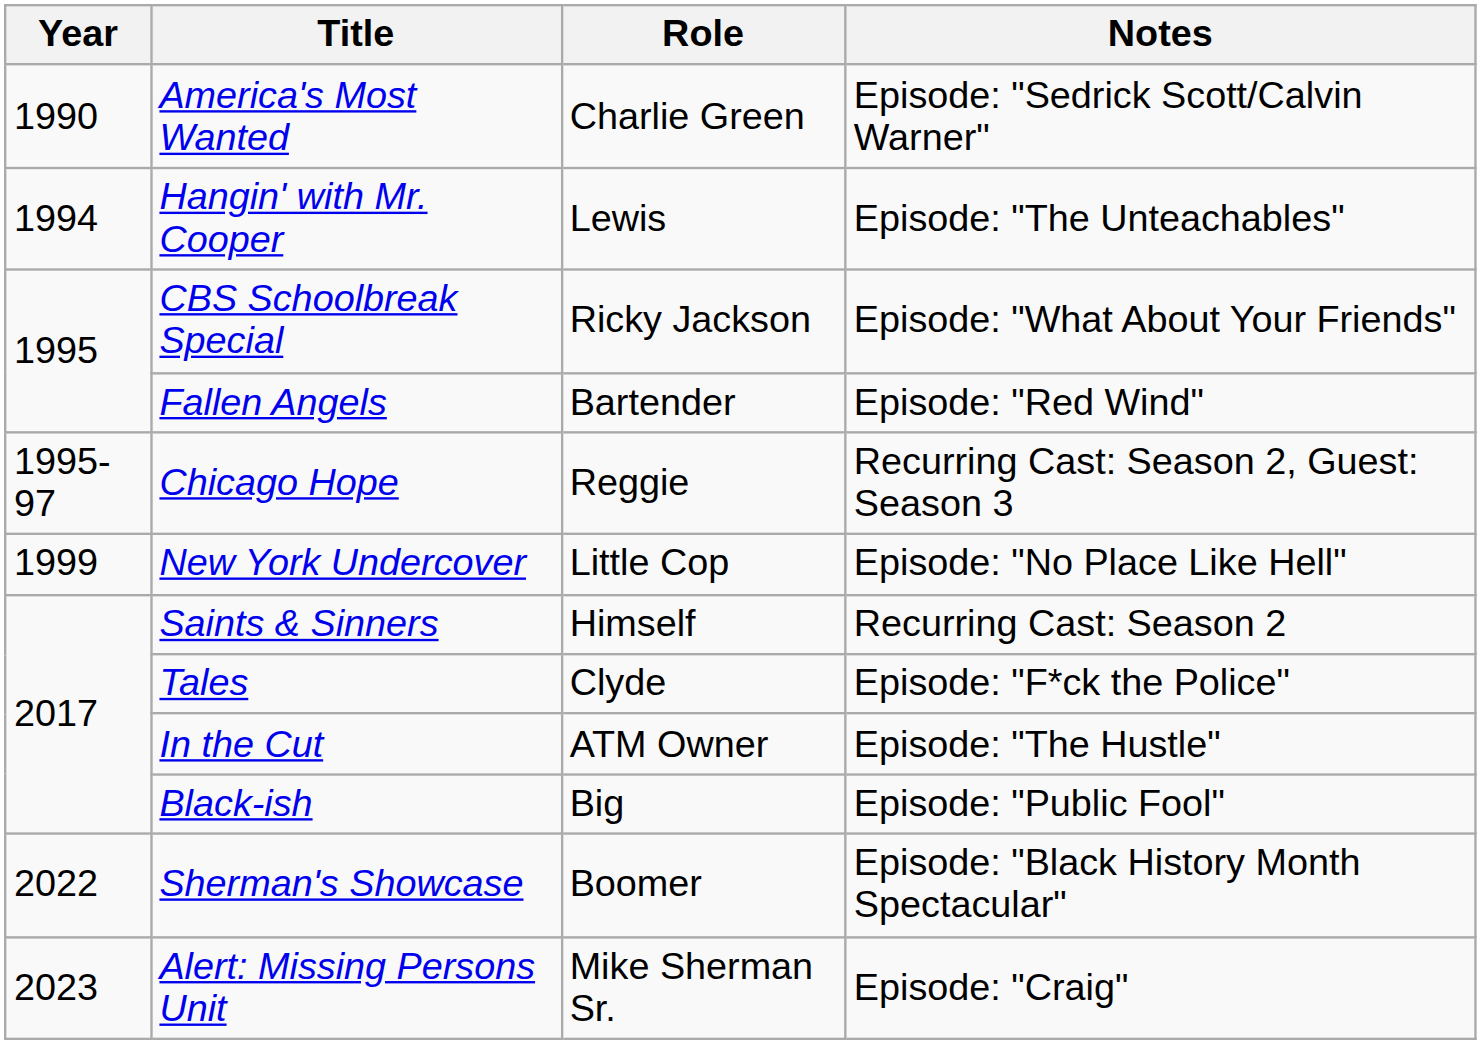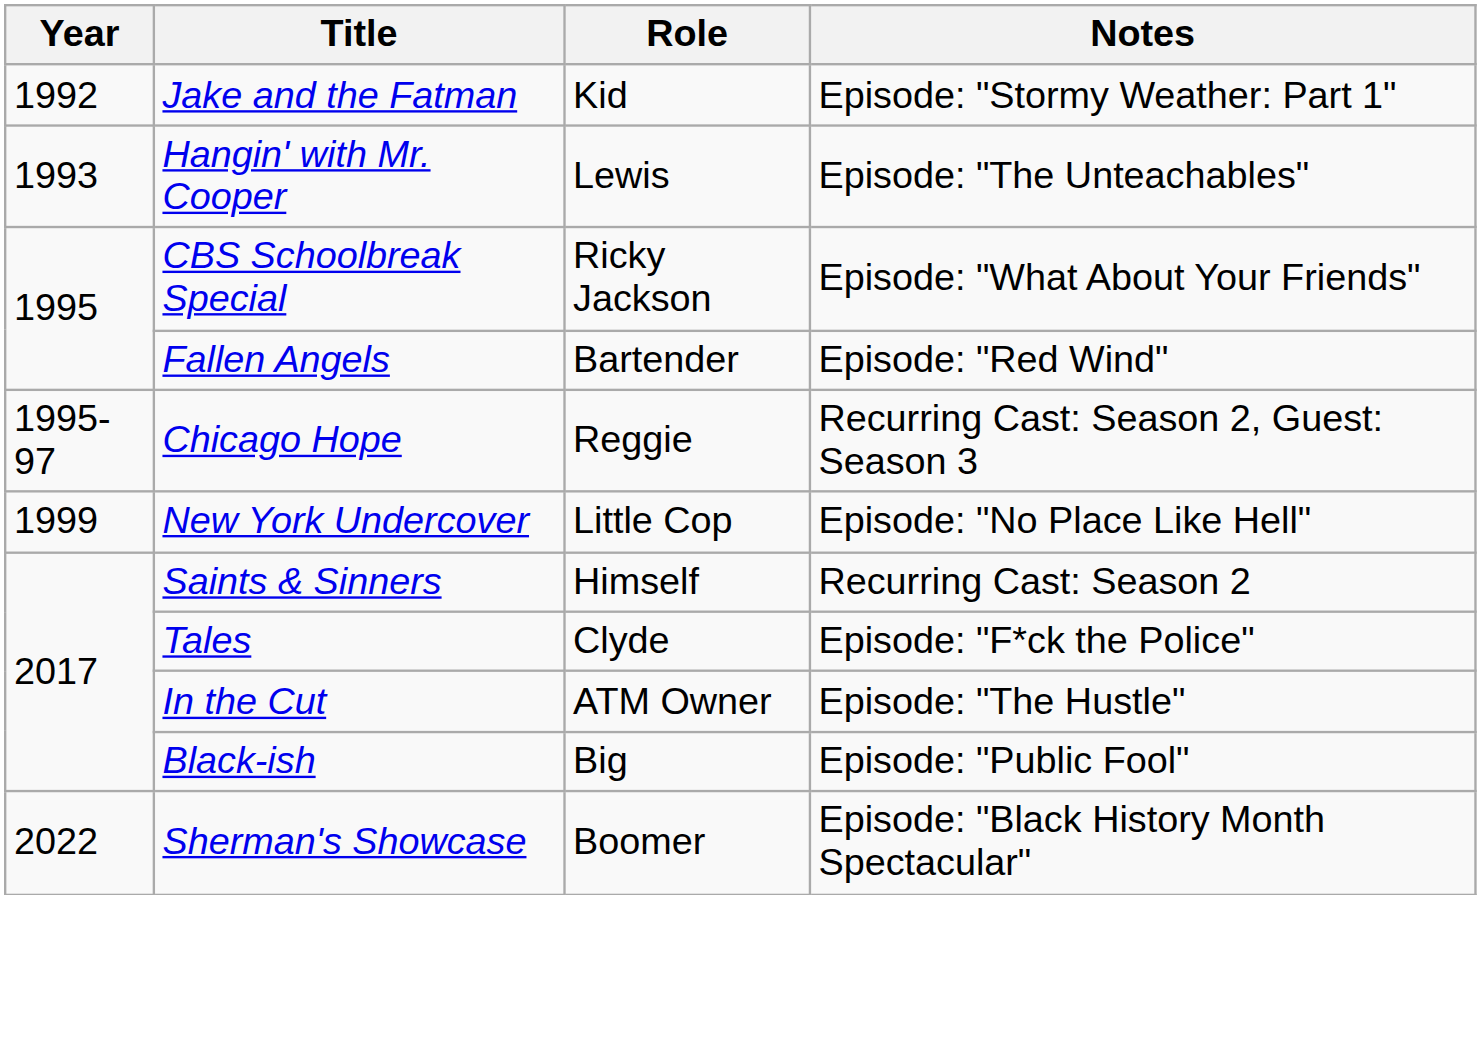- row: 1990 | America's Most Wanted | Charlie Green | Episode: "Sedrick Scott/Calvin Warner"
+ row: 1992 | Jake and the Fatman | Kid | Episode: "Stormy Weather: Part 1"
Hangin' with Mr. Cooper | Year: 1994 -> 1993
- row: 2023 | Alert: Missing Persons Unit | Mike Sherman Sr. | Episode: "Craig"
